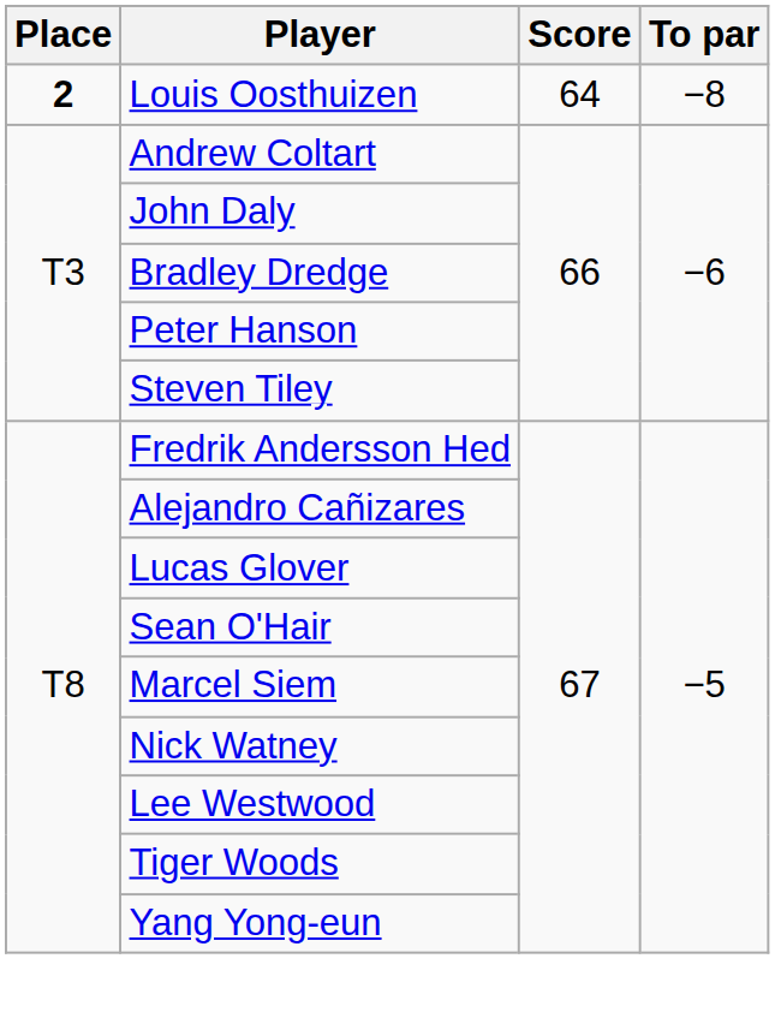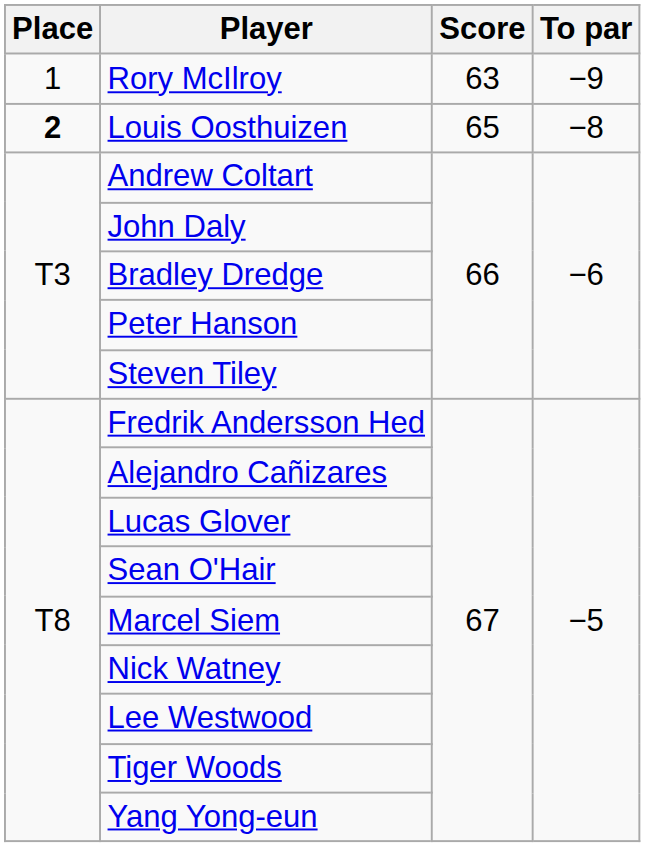+ row: 1 | Rory McIlroy | 63 | −9
Louis Oosthuizen | Score: 64 -> 65
